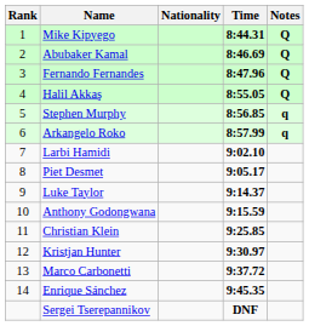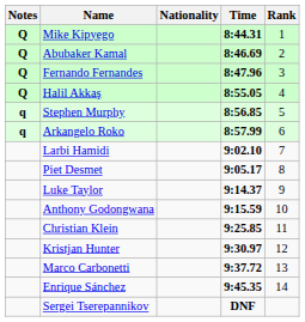columns swapped: Rank <-> Notes
